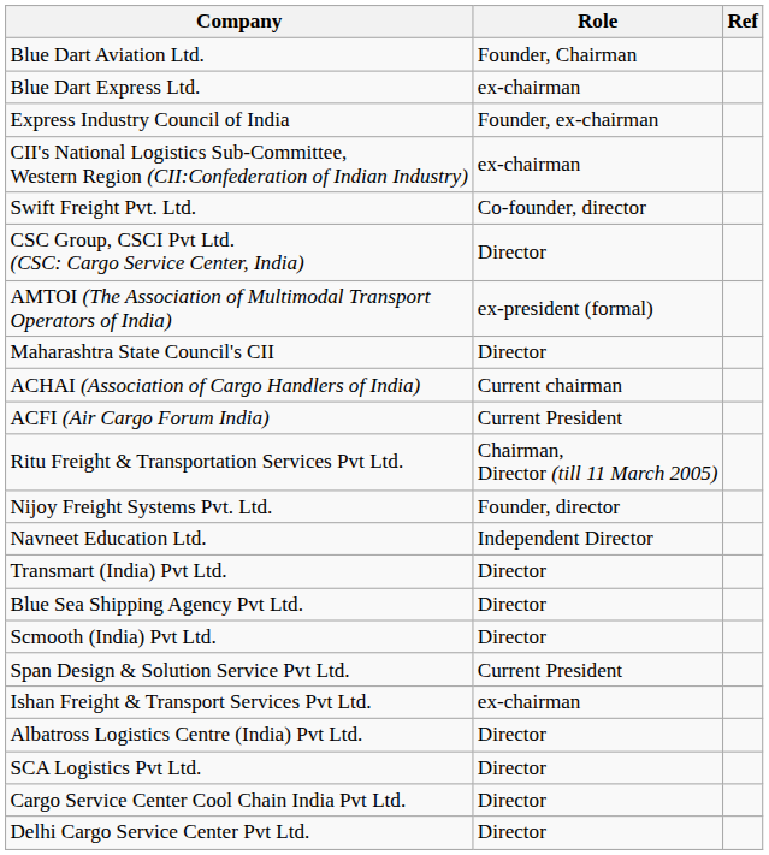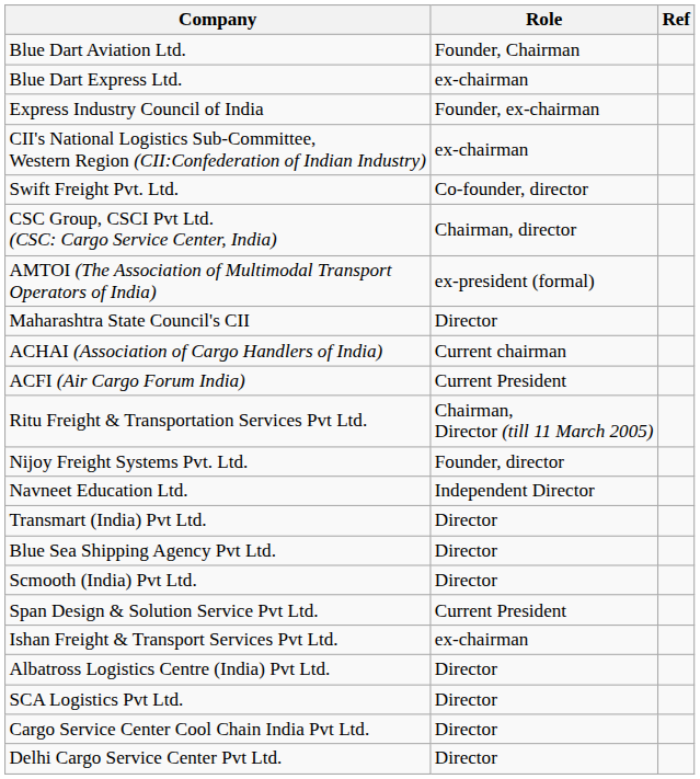CSC Group, CSCI Pvt Ltd. (CSC: Cargo Service Center, India) | Role: Director -> Chairman, director
